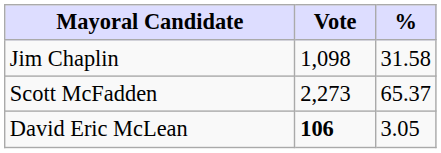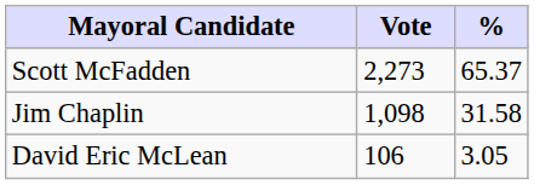rows swapped: Scott McFadden <-> Jim Chaplin
David Eric McLean | Vote: bold -> normal
